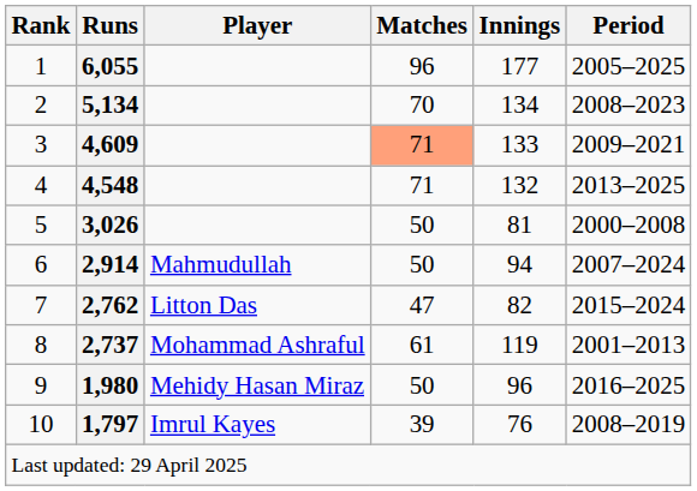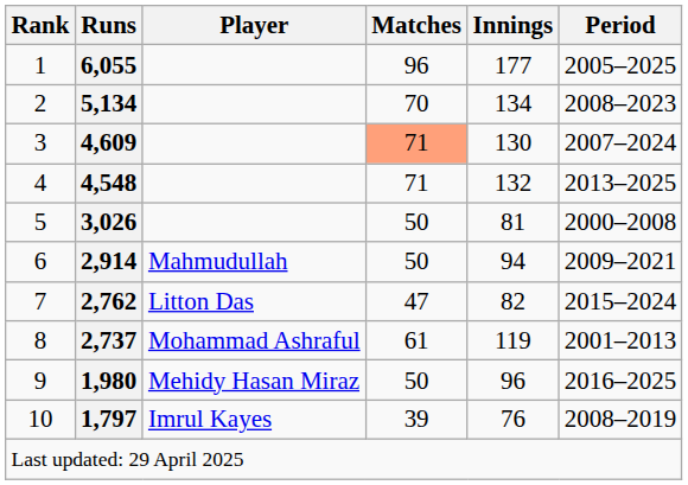4,609 | Innings: 133 -> 130
4,609 | Period: 2009–2021 -> 2007–2024
2,914 | Period: 2007–2024 -> 2009–2021
